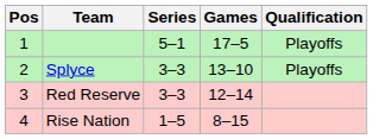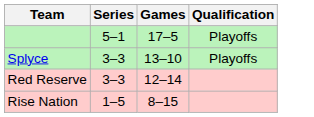- column: Pos | 1 | 2 | 3 | 4
